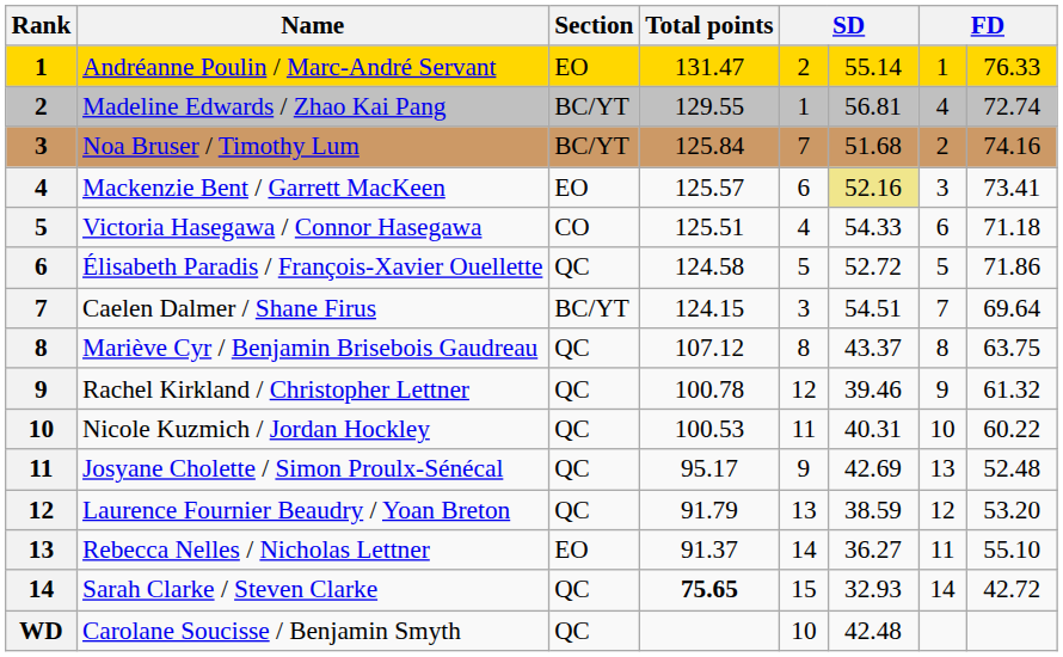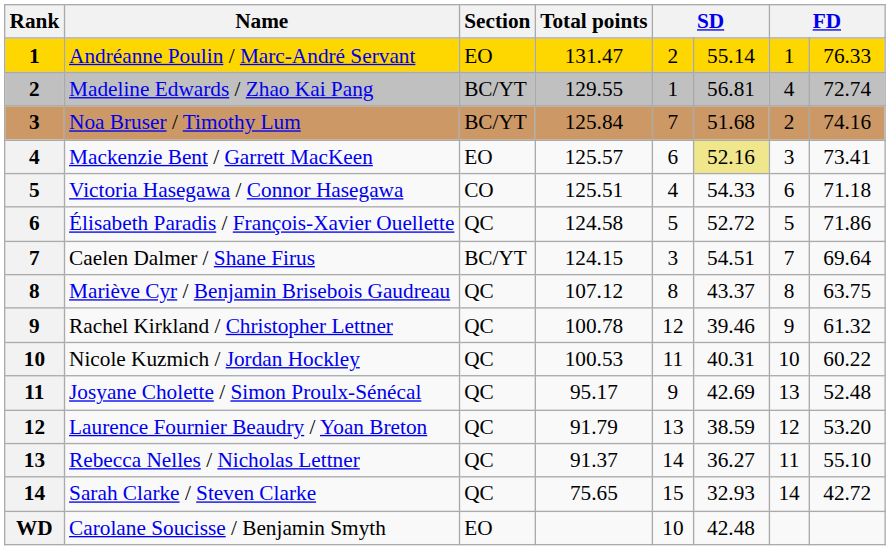Rebecca Nelles / Nicholas Lettner | Section: EO -> QC
Sarah Clarke / Steven Clarke | Total points: bold -> normal
Carolane Soucisse / Benjamin Smyth | Section: QC -> EO
